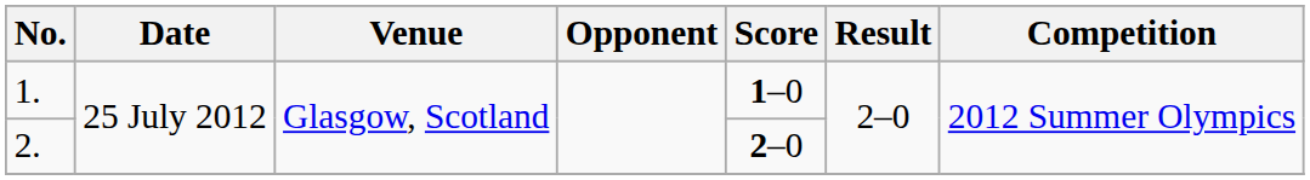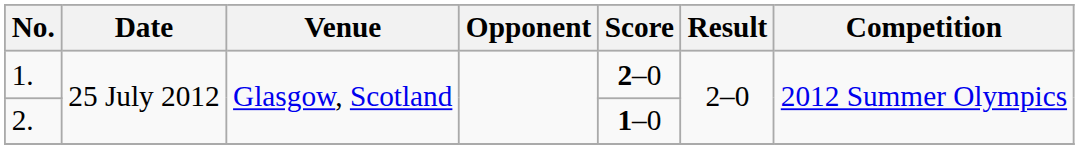1. | Score: 1–0 -> 2–0
2. | Score: 2–0 -> 1–0
